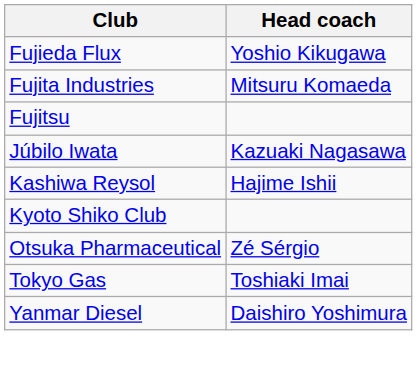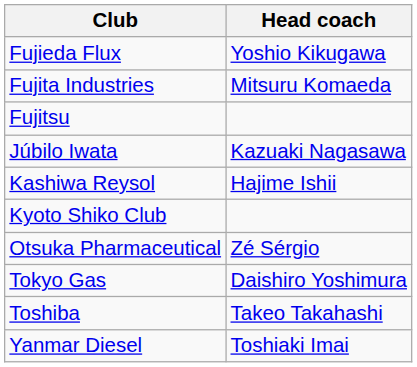Tokyo Gas | Head coach: Toshiaki Imai -> Daishiro Yoshimura
+ row: Toshiba | Takeo Takahashi
Yanmar Diesel | Head coach: Daishiro Yoshimura -> Toshiaki Imai
